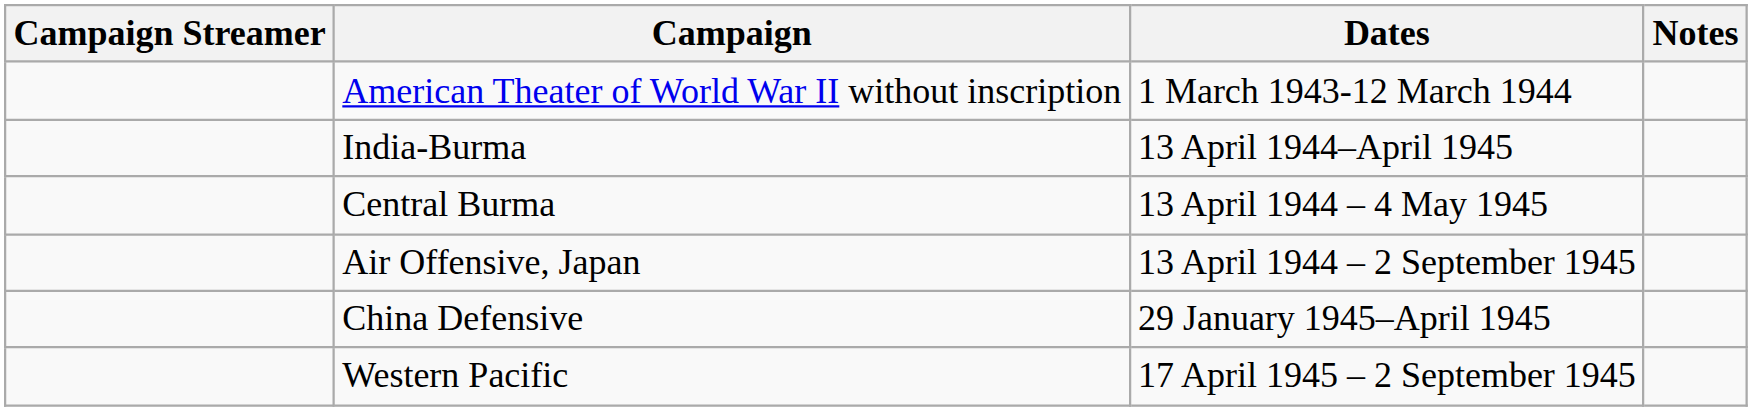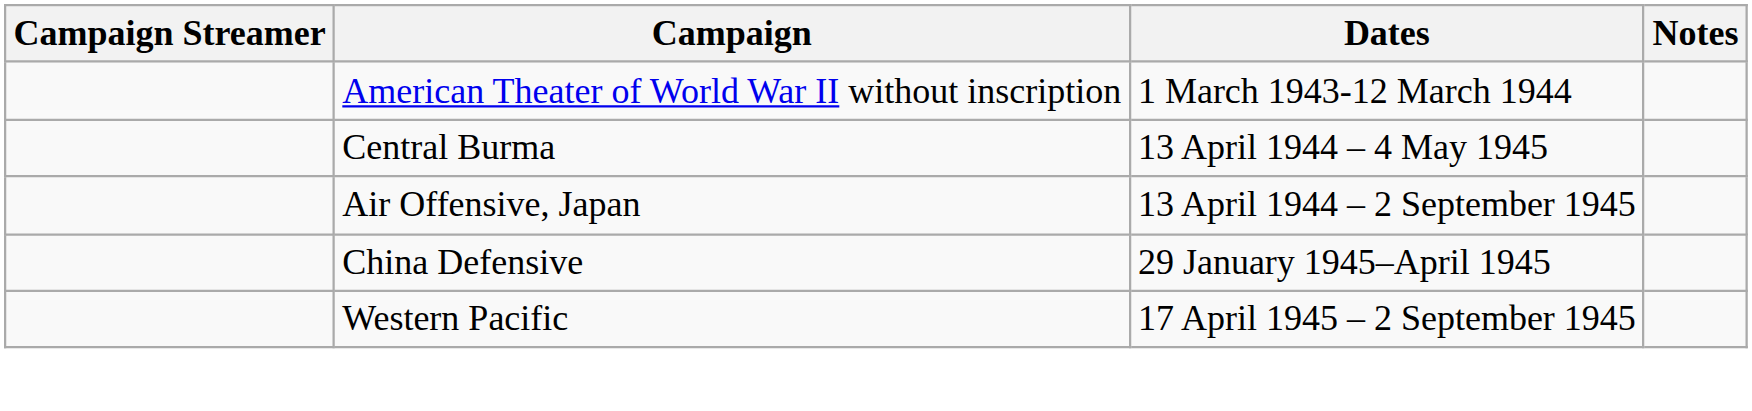- row: India-Burma | 13 April 1944–April 1945
